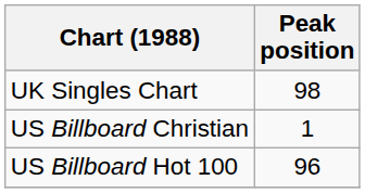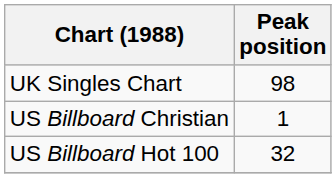US Billboard Hot 100 | Peak position: 96 -> 32
